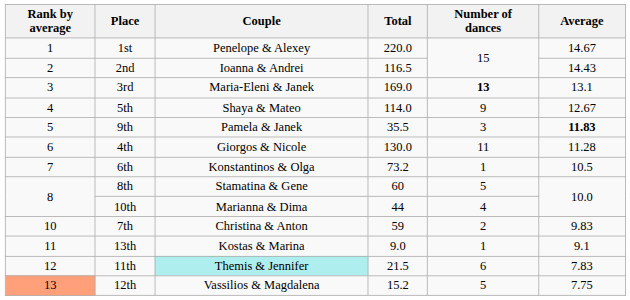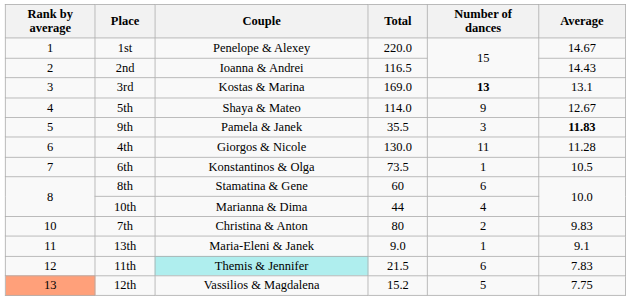3rd | Couple: Maria-Eleni & Janek -> Kostas & Marina
6th | Total: 73.2 -> 73.5
8th | Number of dances: 5 -> 6
7th | Total: 59 -> 80
13th | Couple: Kostas & Marina -> Maria-Eleni & Janek
